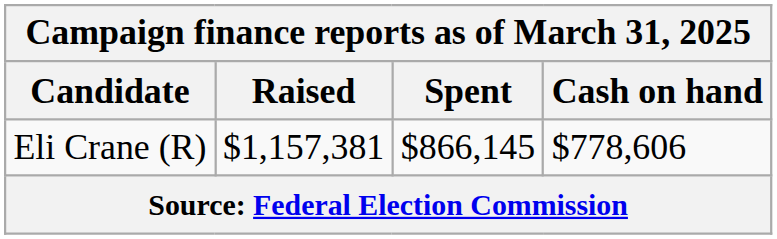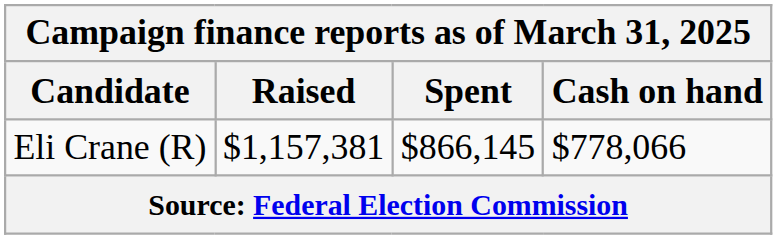Eli Crane (R) | Cash on hand: $778,606 -> $778,066
